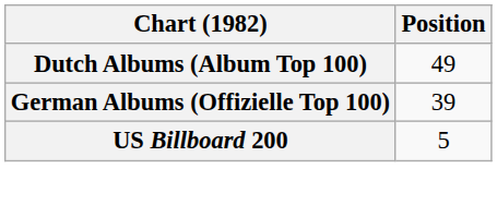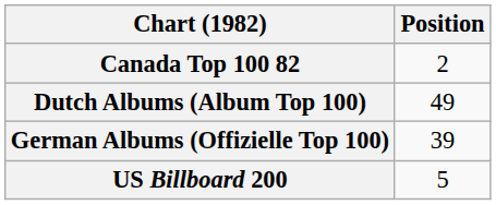+ row: Canada Top 100 82 | 2
